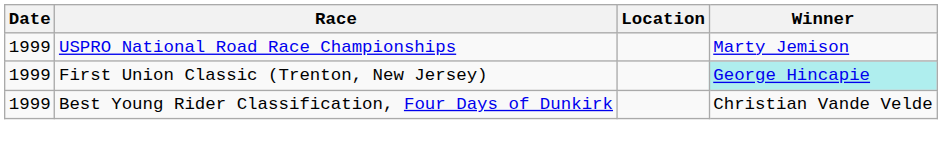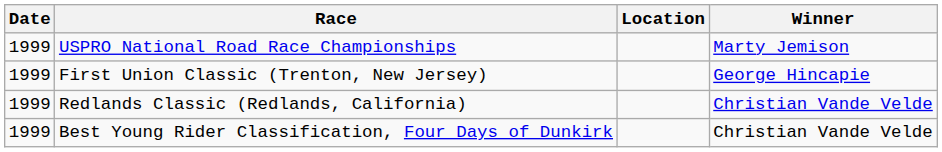First Union Classic (Trenton, New Jersey) | Winner: paleturquoise background -> no background
+ row: 1999 | Redlands Classic (Redlands, California) | Christian Vande Velde
